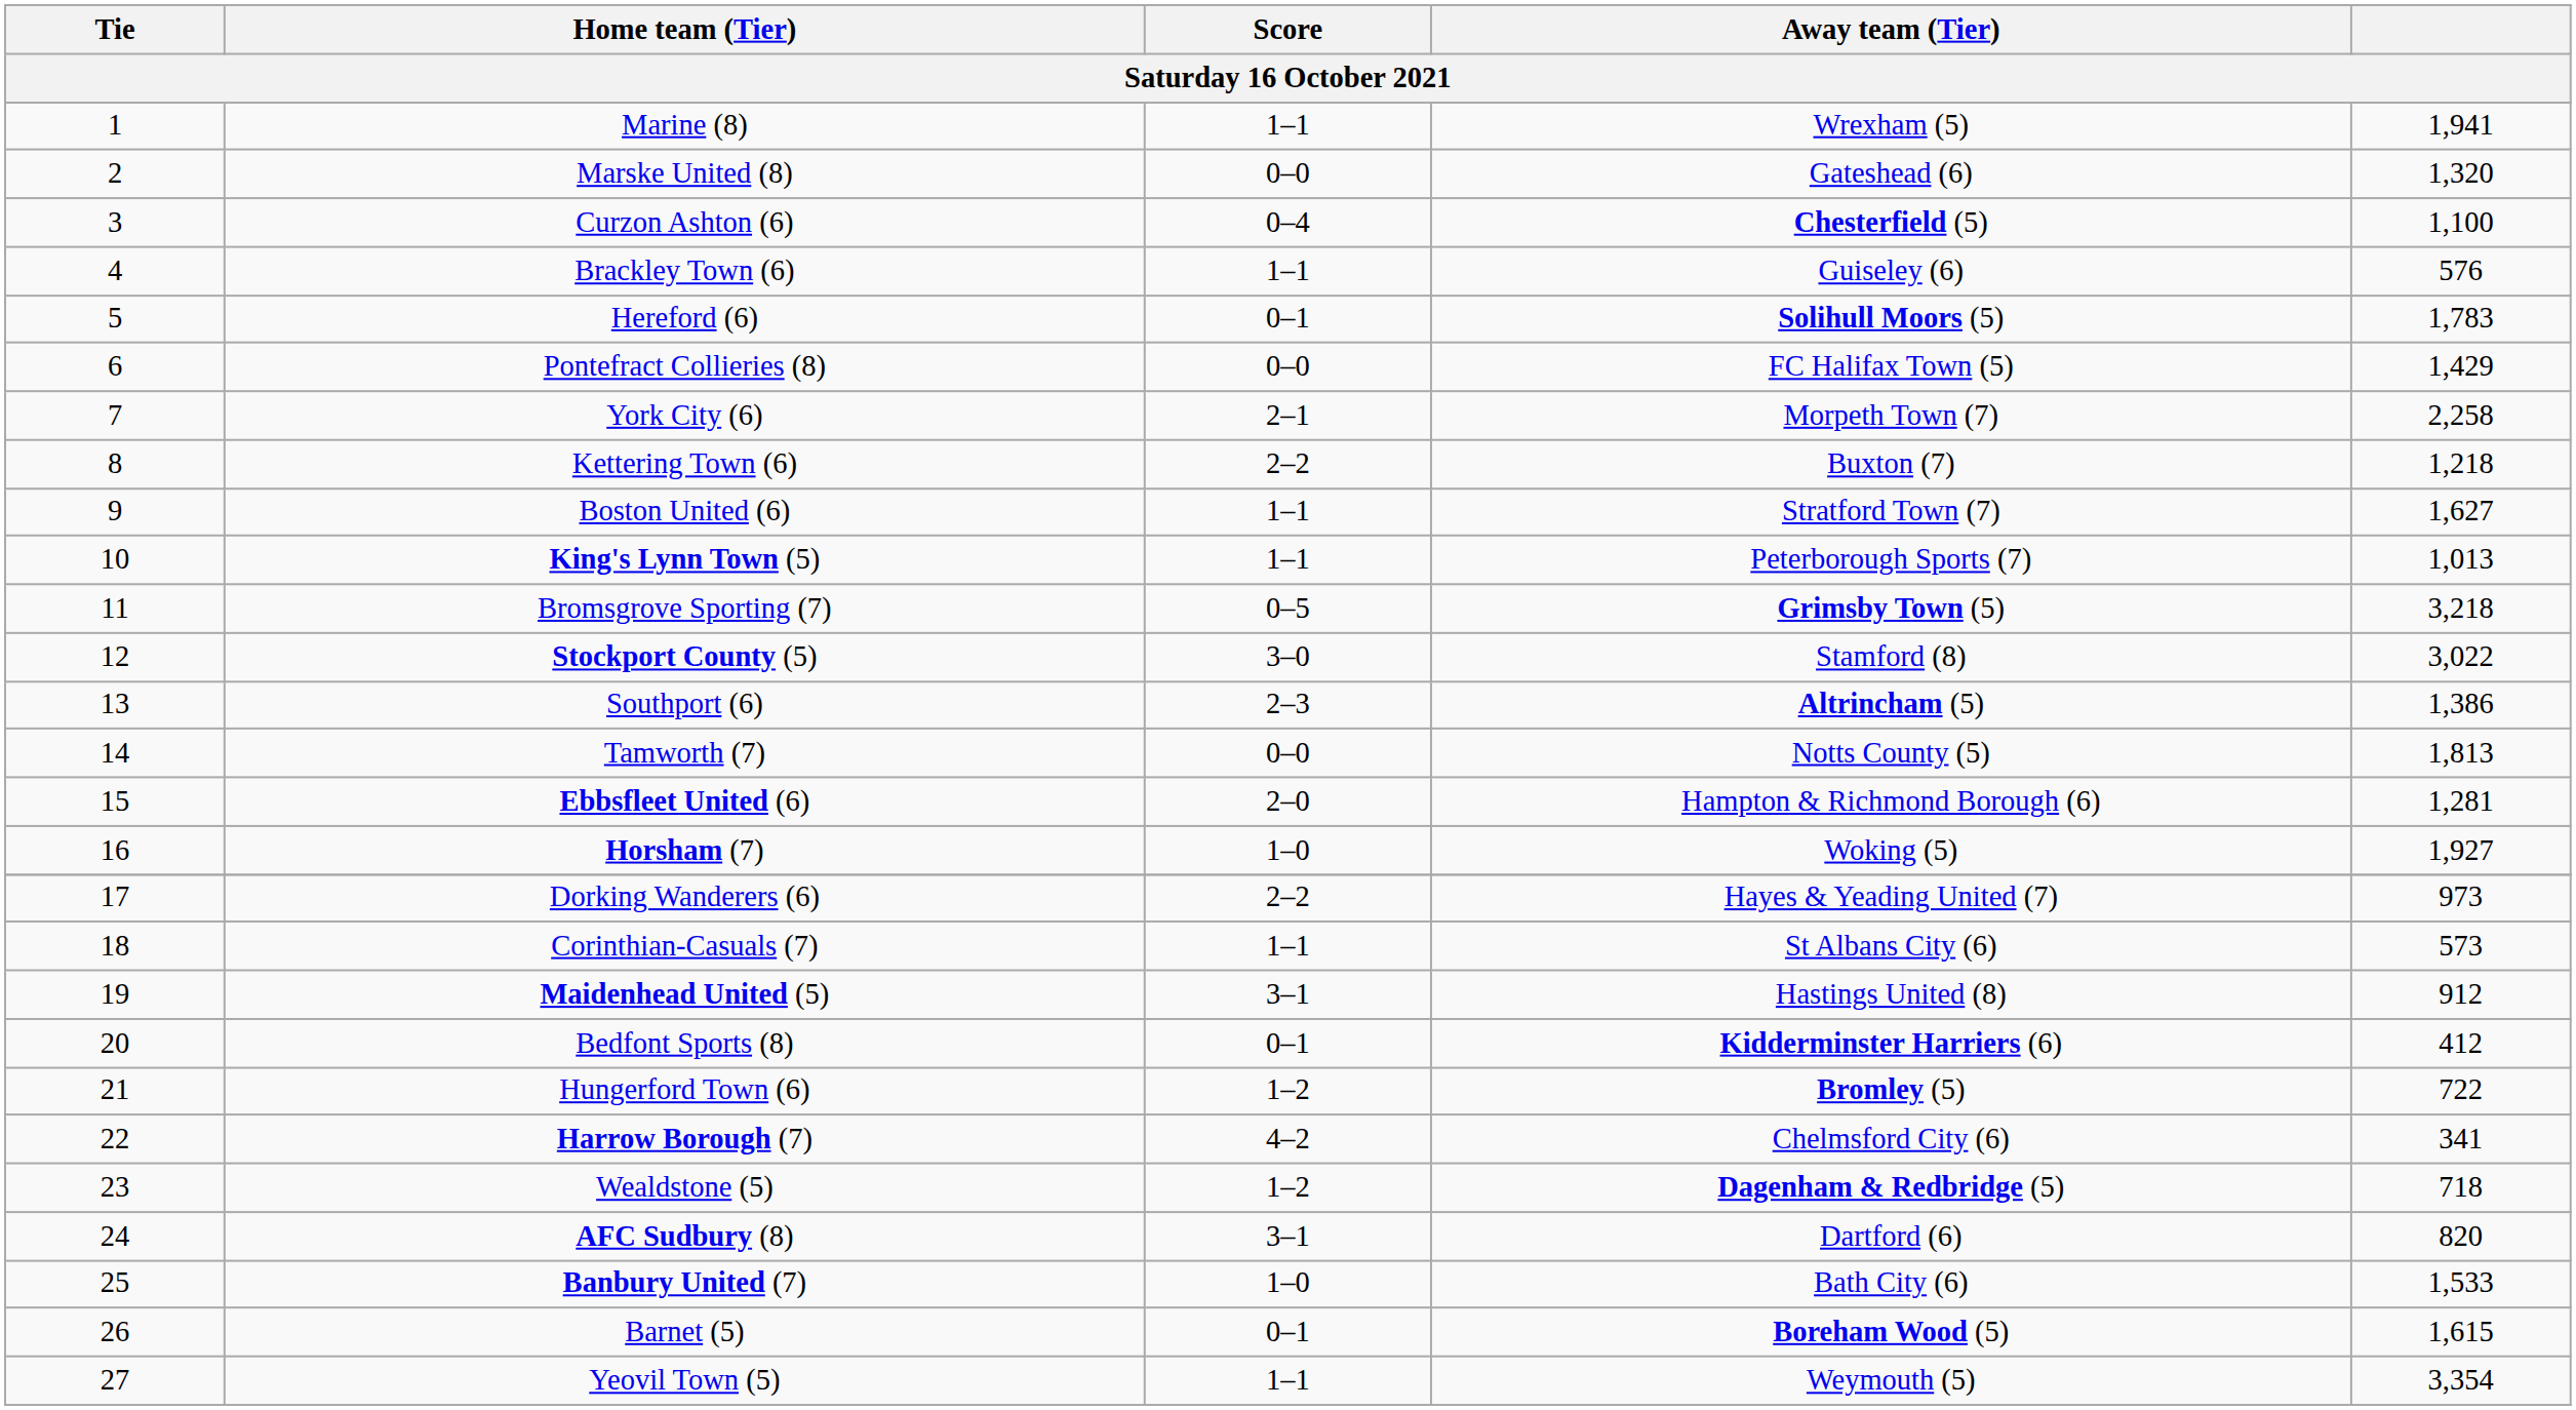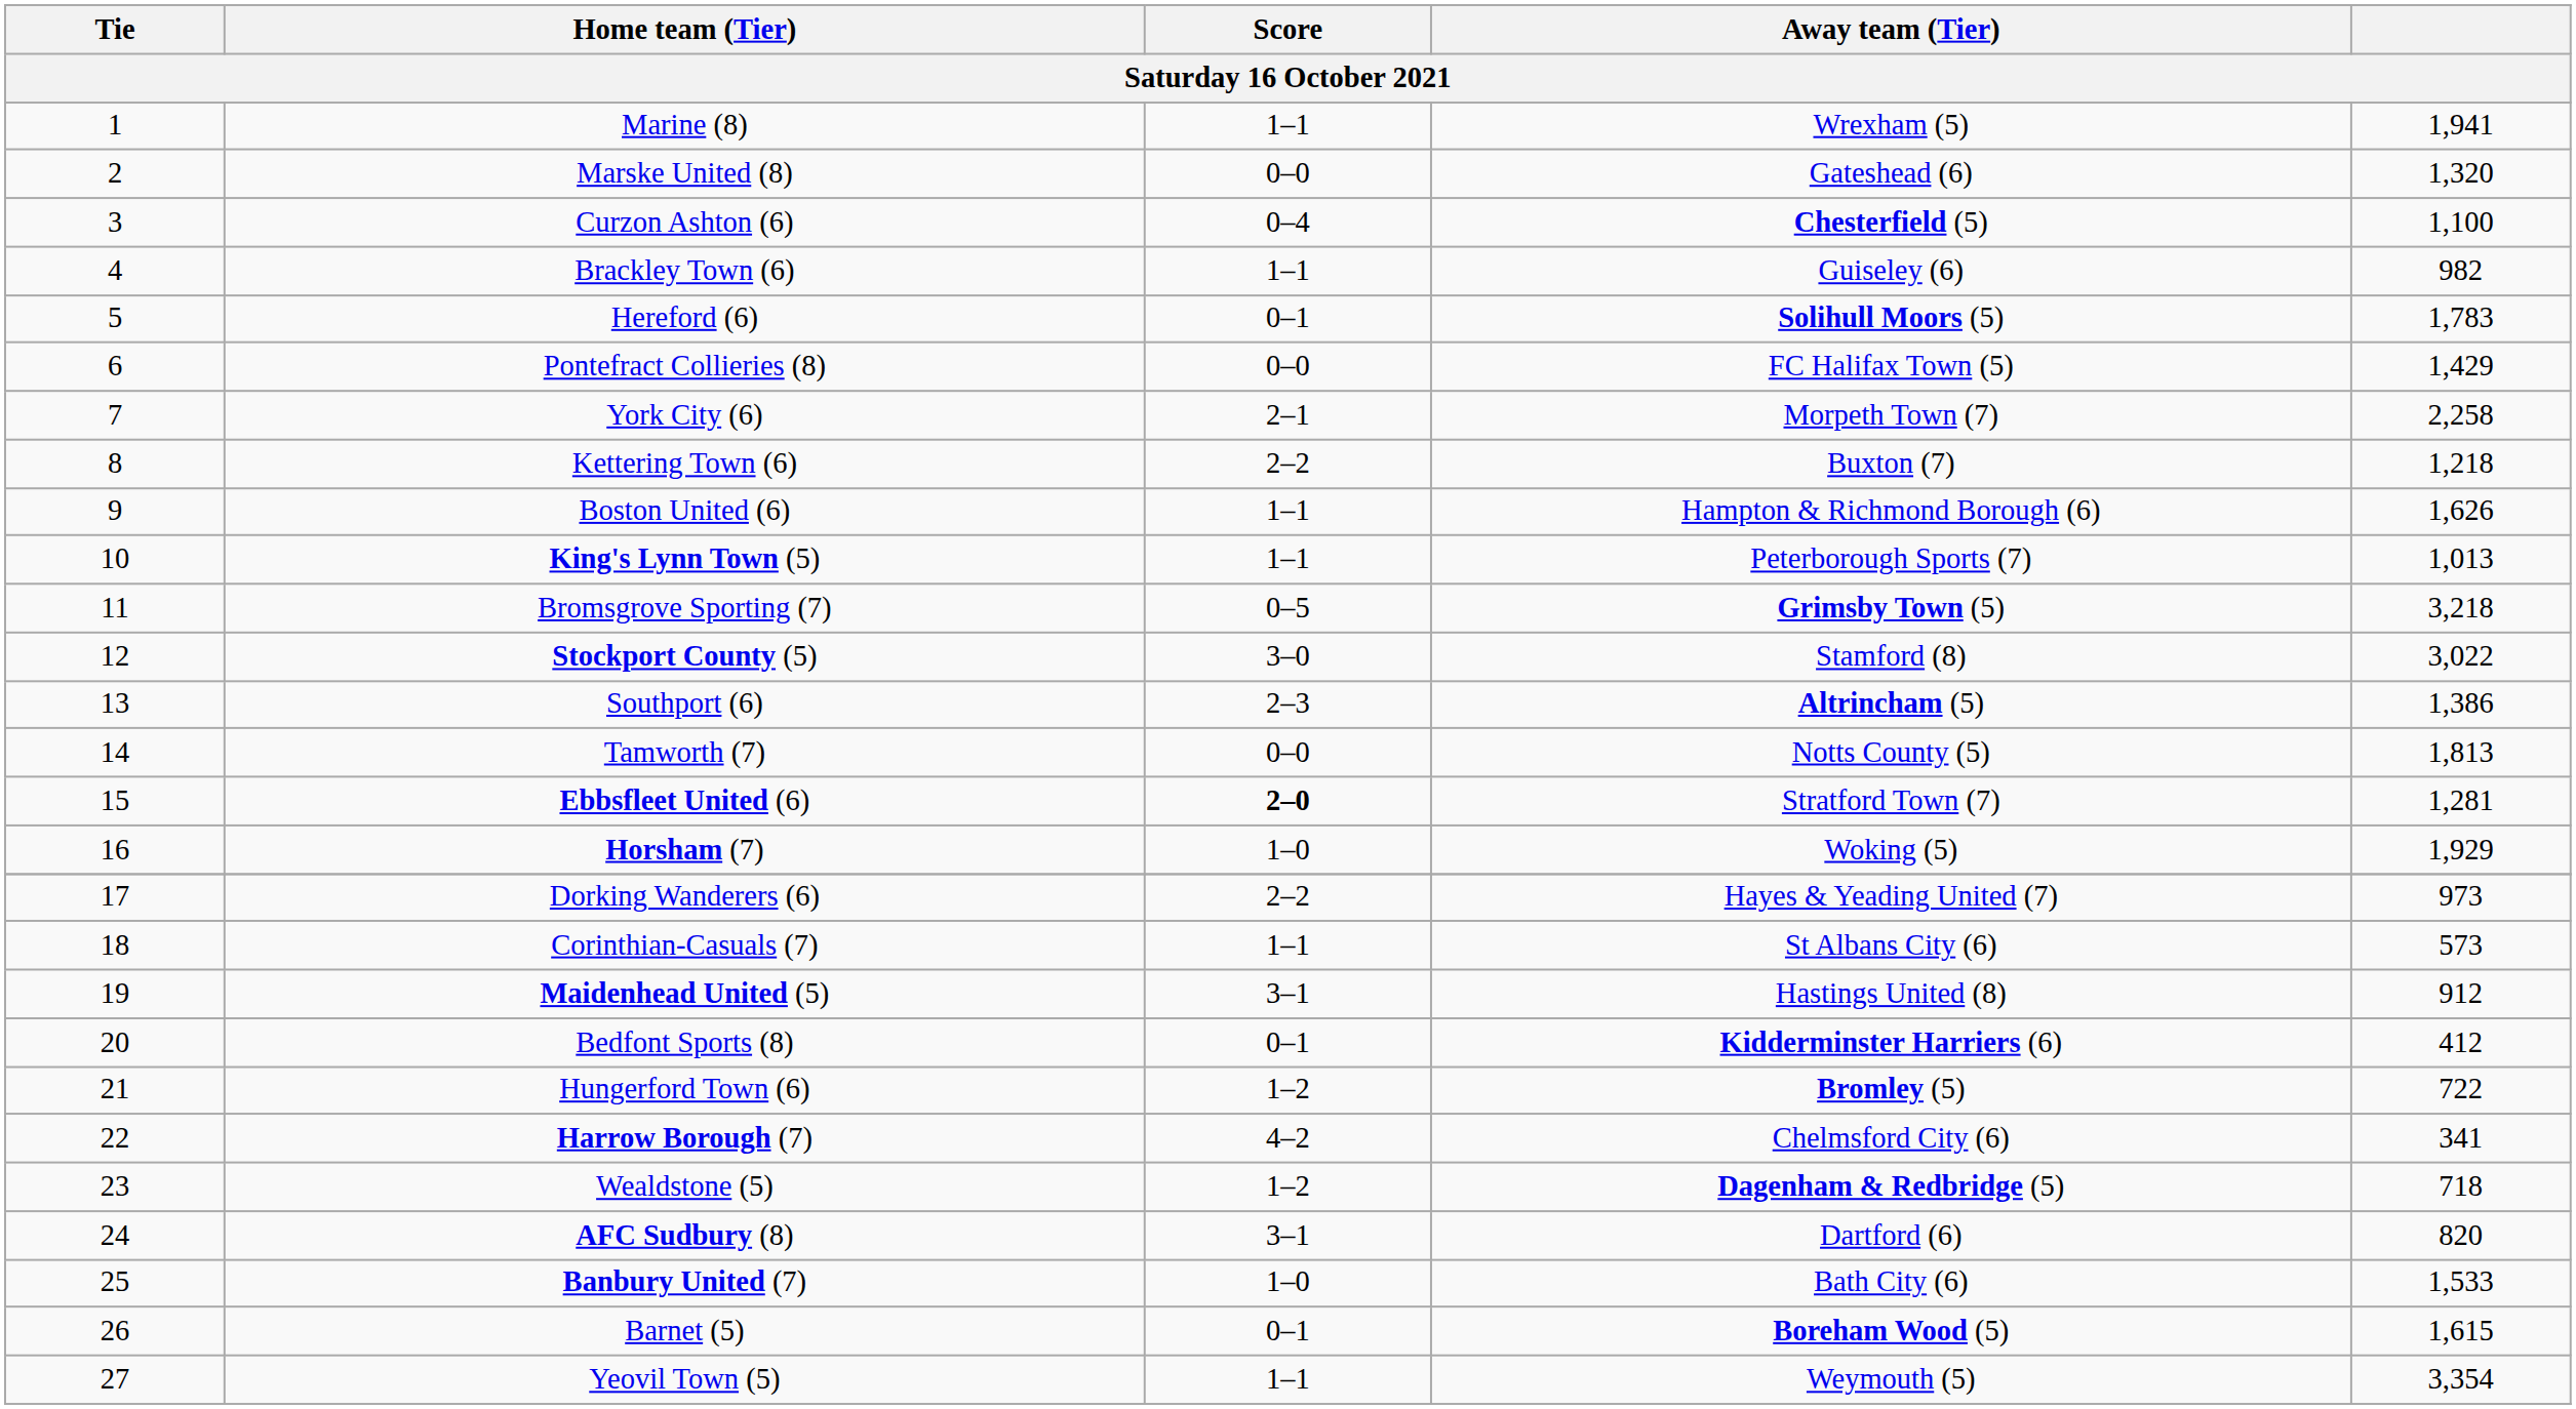Brackley Town (6) | column 5: 576 -> 982
Boston United (6) | Away team (Tier): Stratford Town (7) -> Hampton & Richmond Borough (6)
Boston United (6) | column 5: 1,627 -> 1,626
Ebbsfleet United (6) | Score: normal -> bold
Ebbsfleet United (6) | Away team (Tier): Hampton & Richmond Borough (6) -> Stratford Town (7)
Horsham (7) | column 5: 1,927 -> 1,929
